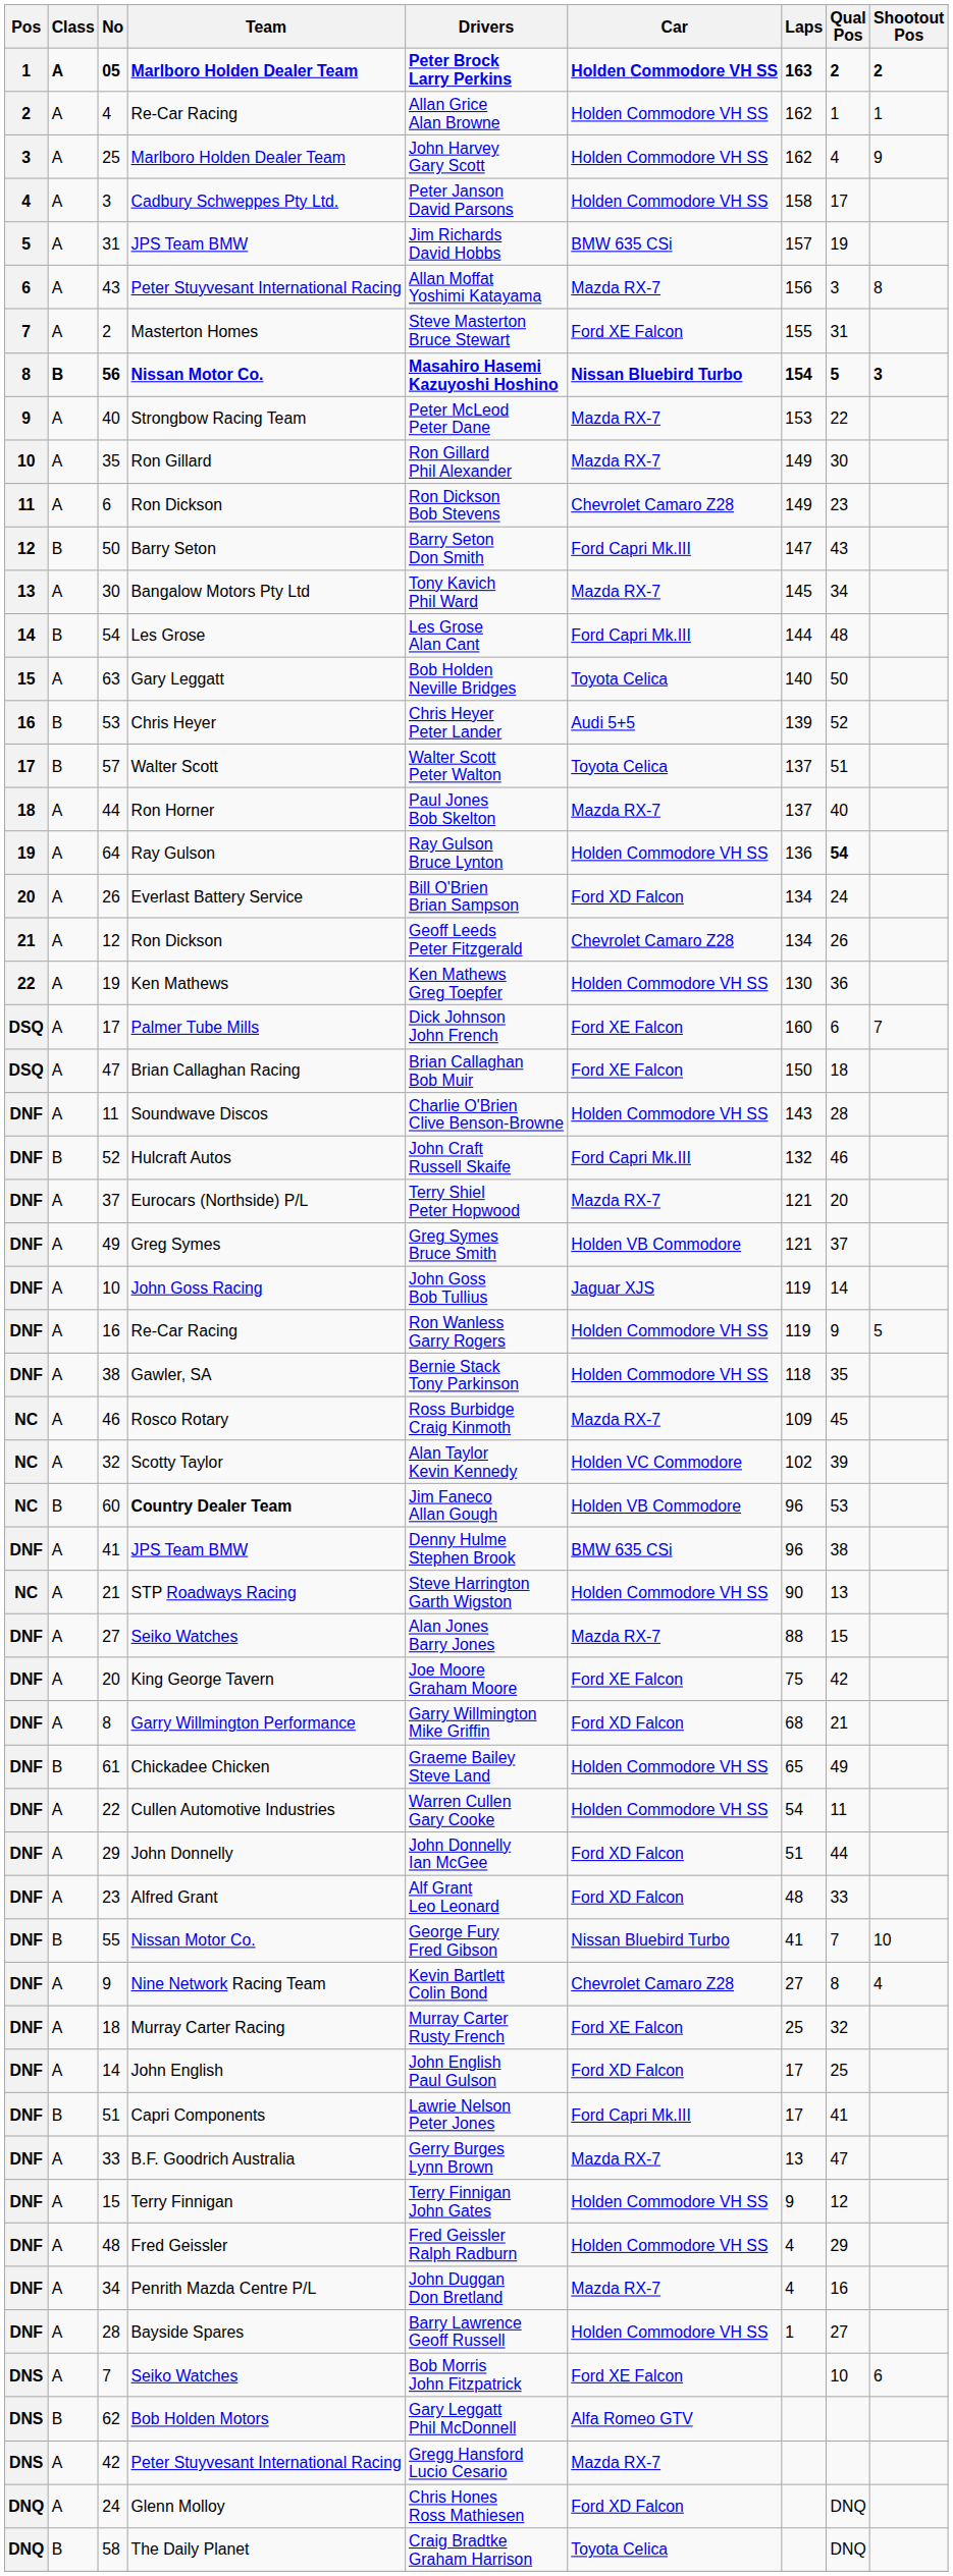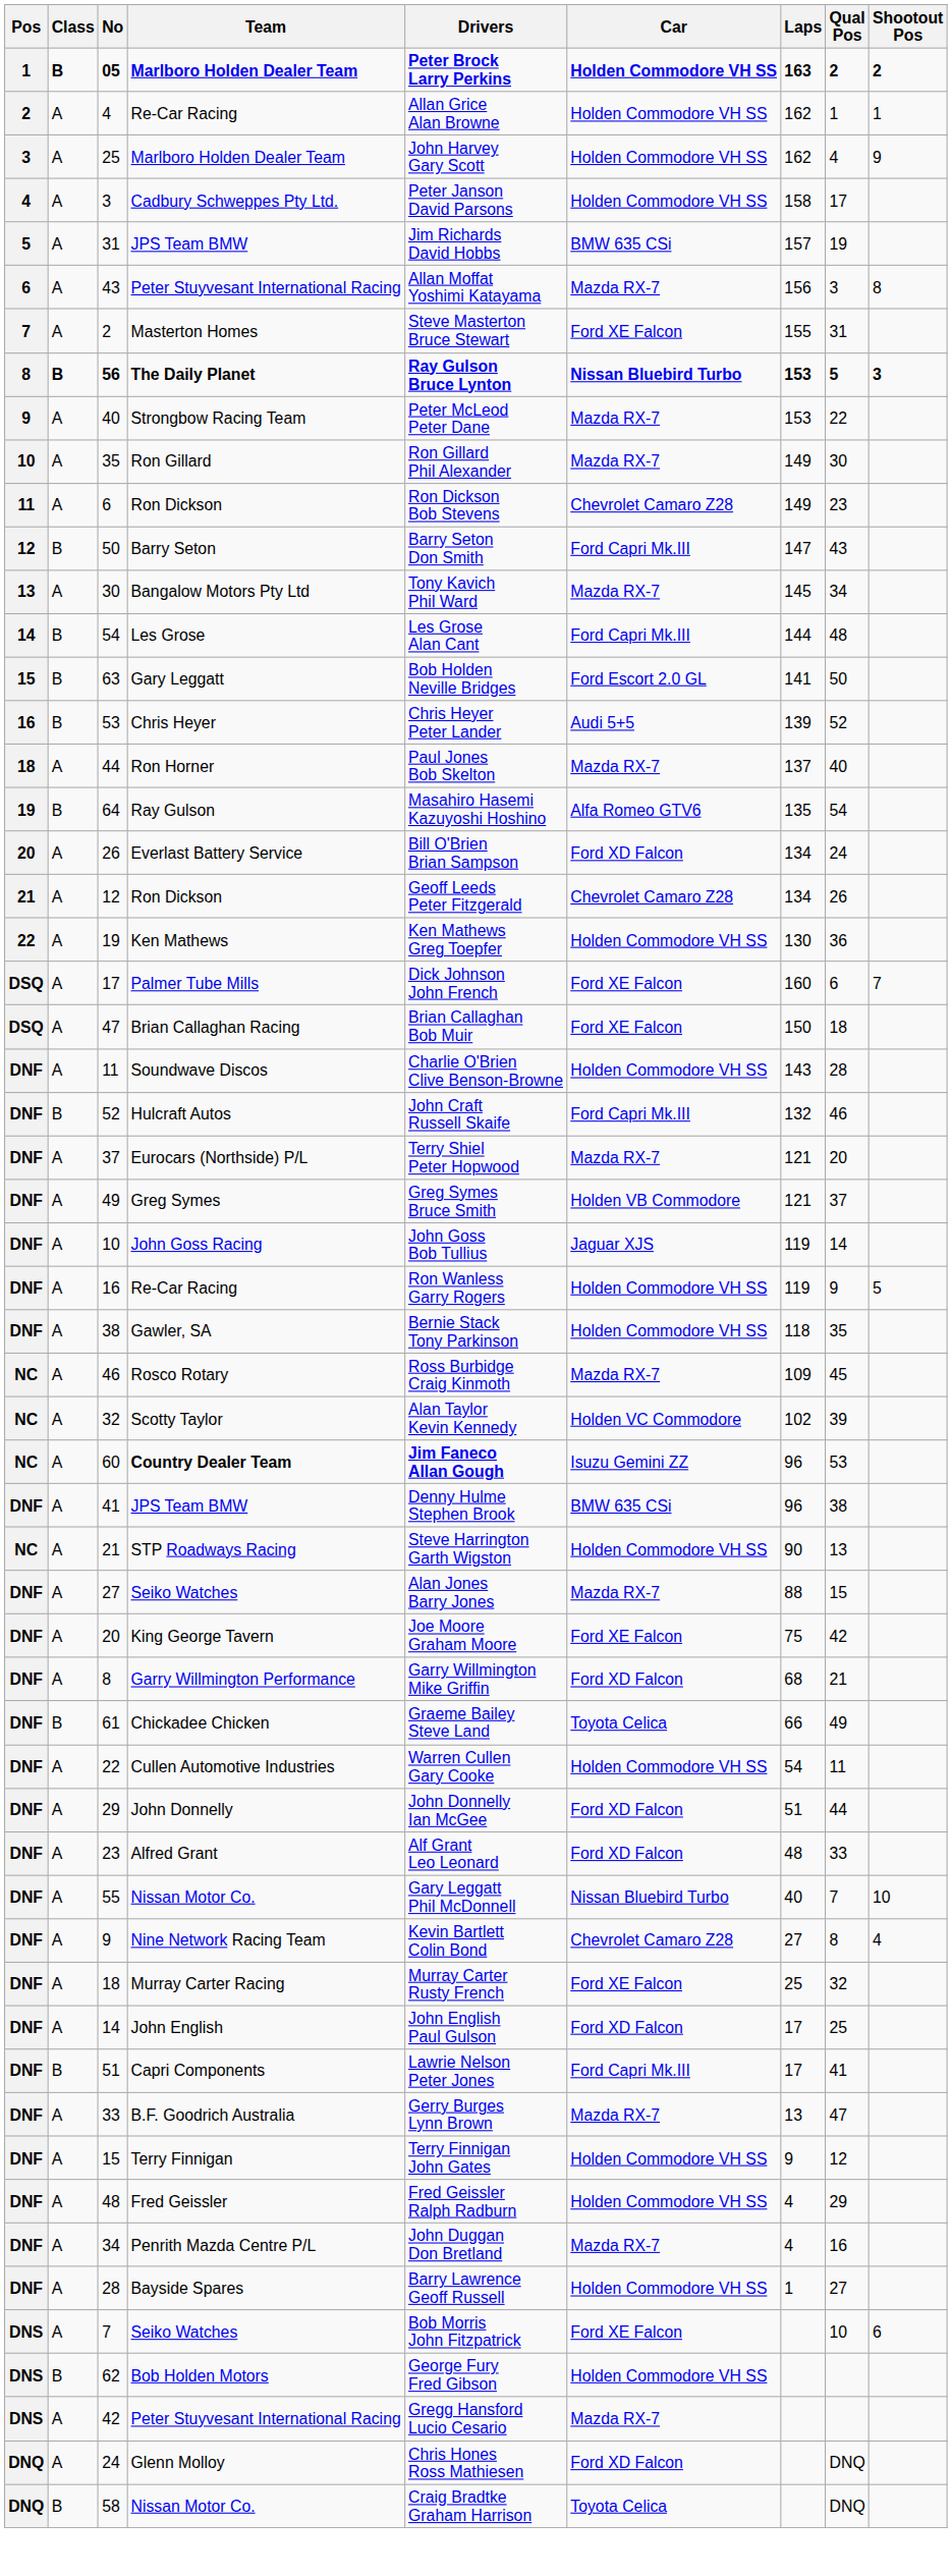05 | Class: A -> B
56 | Team: Nissan Motor Co. -> The Daily Planet
56 | Drivers: Masahiro Hasemi Kazuyoshi Hoshino -> Ray Gulson Bruce Lynton
56 | Laps: 154 -> 153
63 | Class: A -> B
63 | Car: Toyota Celica -> Ford Escort 2.0 GL
63 | Laps: 140 -> 141
- row: 17 | B | 57 | Walter Scott | Walter Scott Peter Walton | Toyota Celica | 137 | 51
64 | Class: A -> B
64 | Drivers: Ray Gulson Bruce Lynton -> Masahiro Hasemi Kazuyoshi Hoshino
64 | Car: Holden Commodore VH SS -> Alfa Romeo GTV6
64 | Laps: 136 -> 135
64 | Qual Pos: bold -> normal
60 | Class: B -> A
60 | Drivers: normal -> bold
60 | Car: Holden VB Commodore -> Isuzu Gemini ZZ
61 | Car: Holden Commodore VH SS -> Toyota Celica
61 | Laps: 65 -> 66
55 | Class: B -> A
55 | Drivers: George Fury Fred Gibson -> Gary Leggatt Phil McDonnell
55 | Laps: 41 -> 40
62 | Drivers: Gary Leggatt Phil McDonnell -> George Fury Fred Gibson
62 | Car: Alfa Romeo GTV -> Holden Commodore VH SS
58 | Team: The Daily Planet -> Nissan Motor Co.
